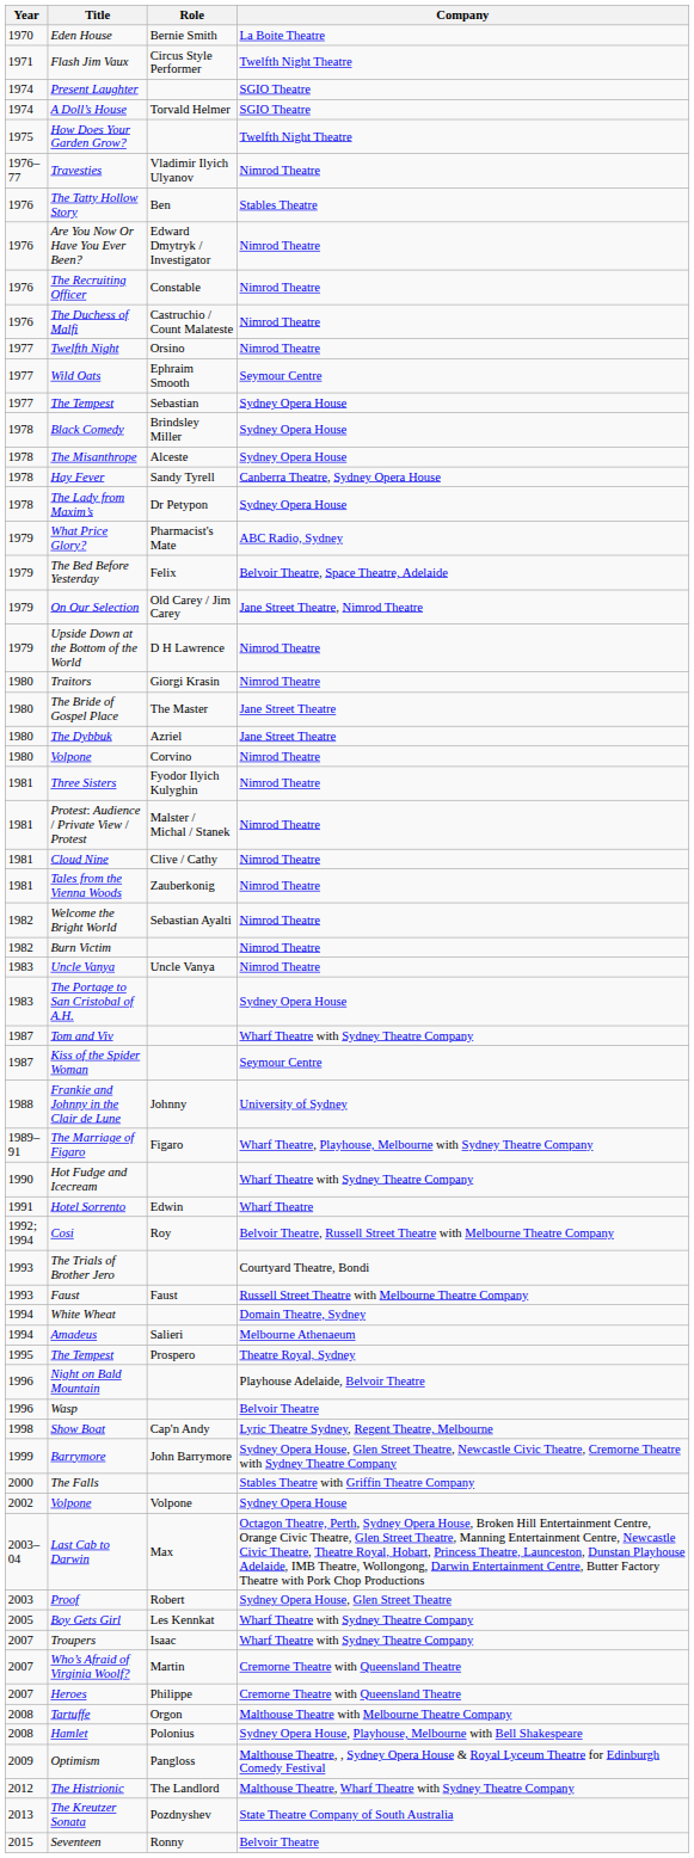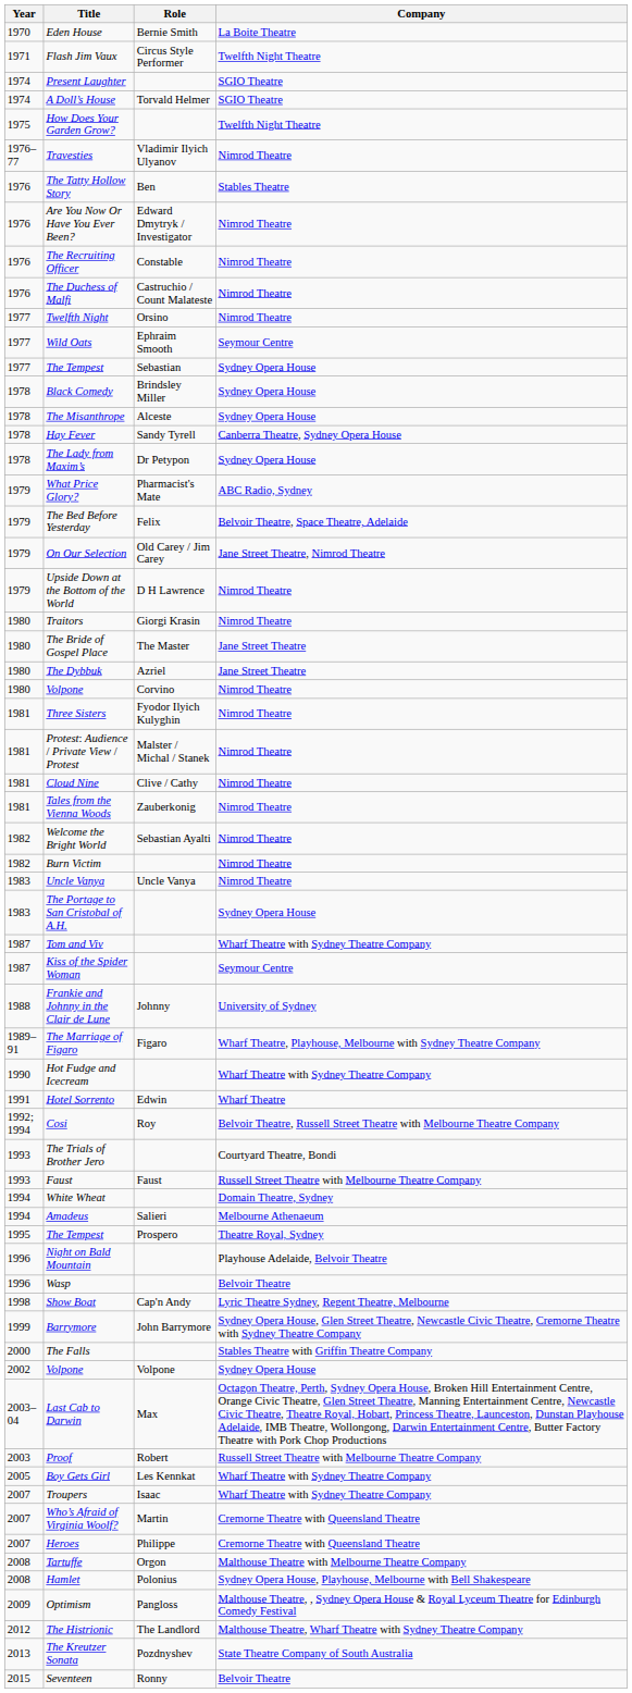Proof | Company: Sydney Opera House, Glen Street Theatre -> Russell Street Theatre with Melbourne Theatre Company
